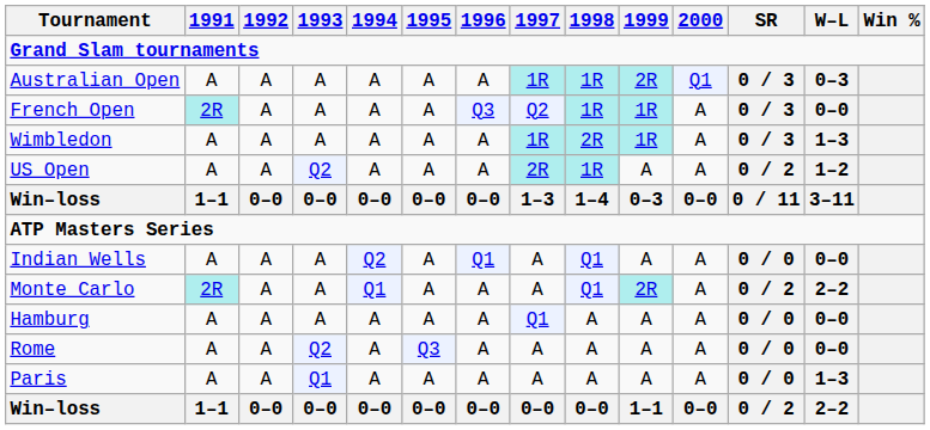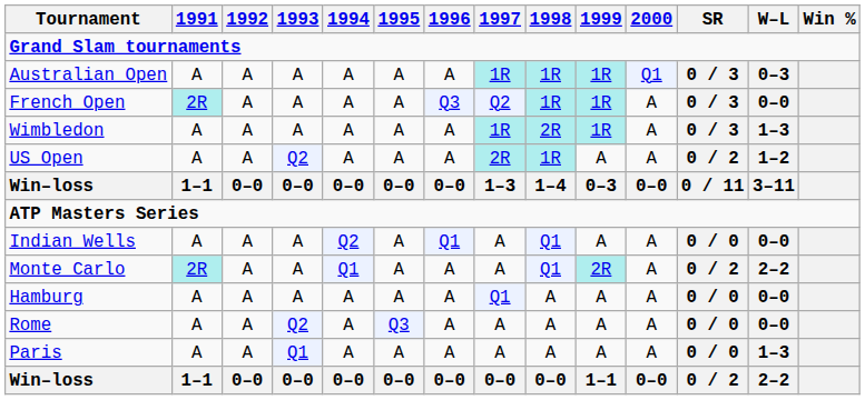Australian Open | 1999: 2R -> 1R
